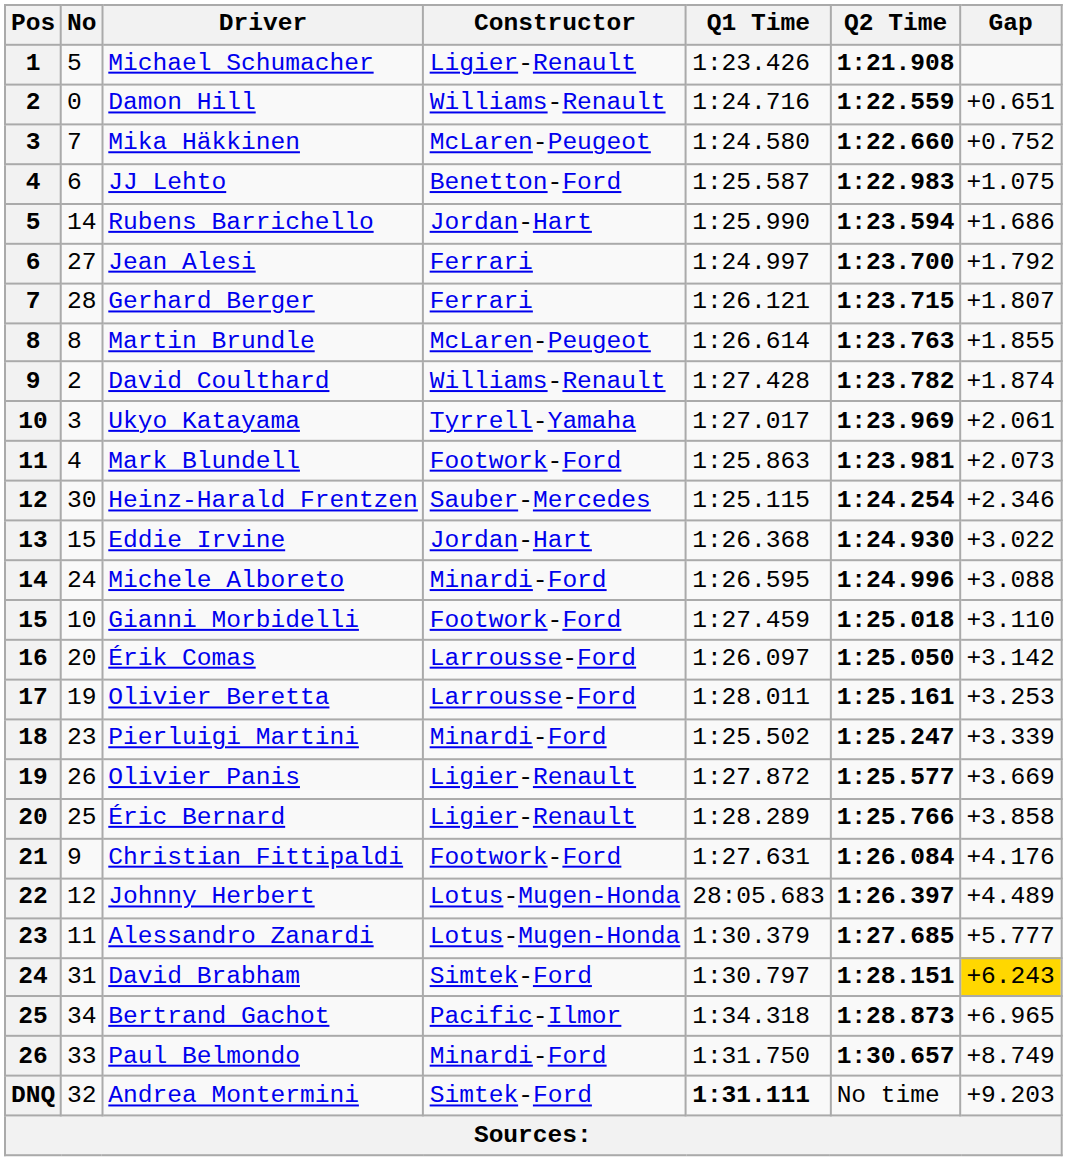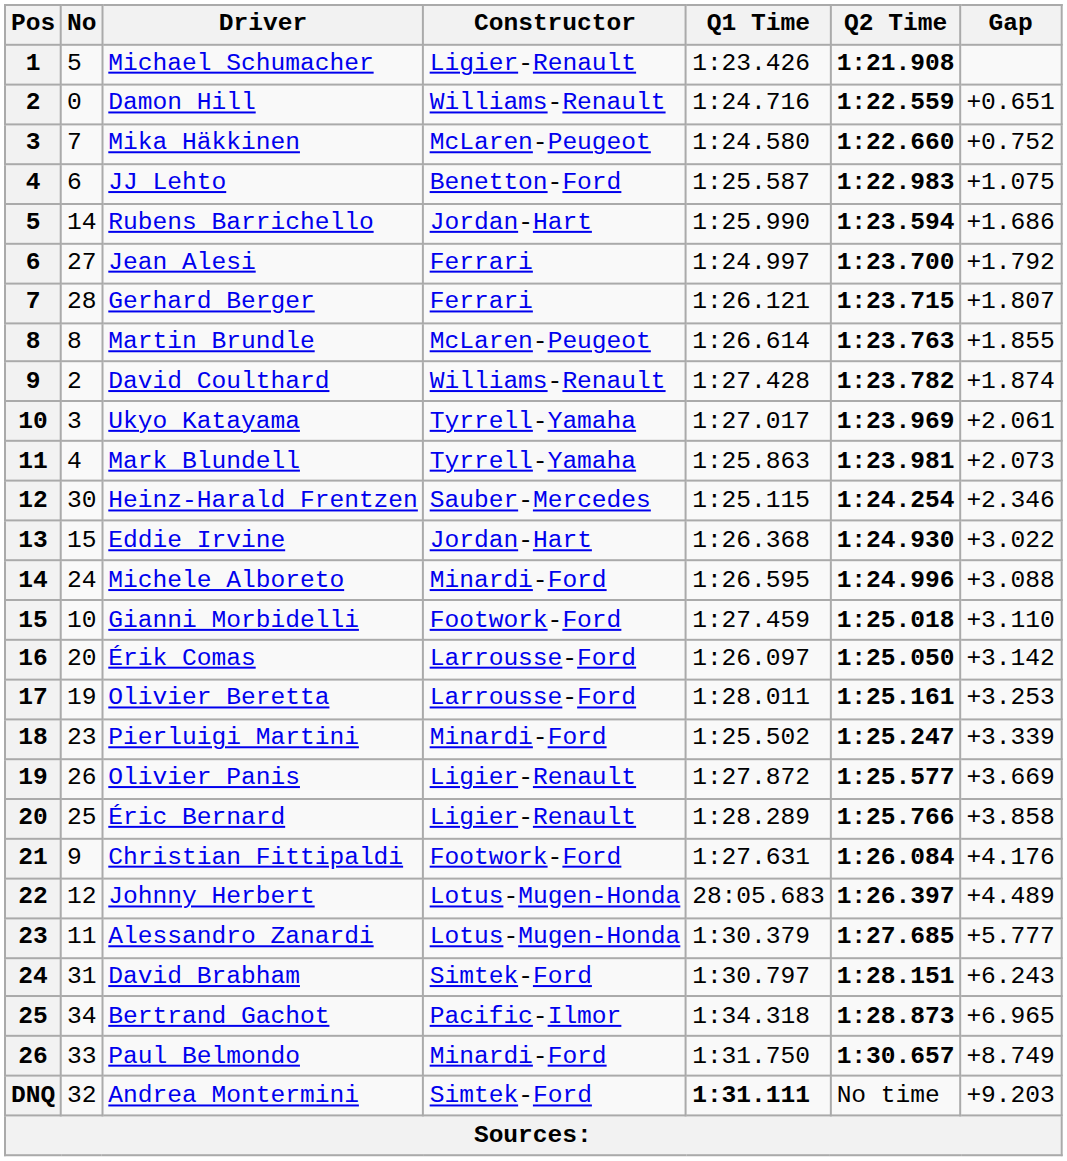Mark Blundell | Constructor: Footwork-Ford -> Tyrrell-Yamaha
David Brabham | Gap: gold background -> no background
